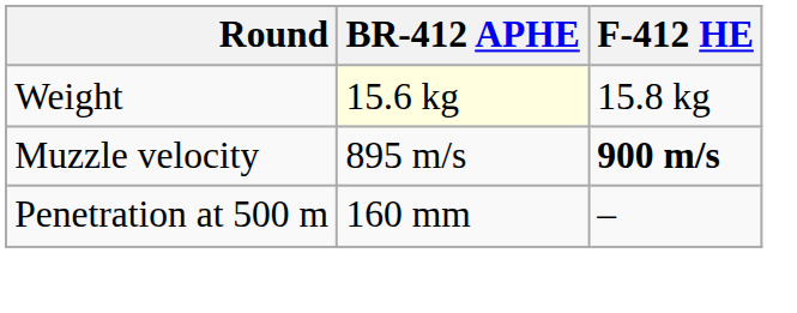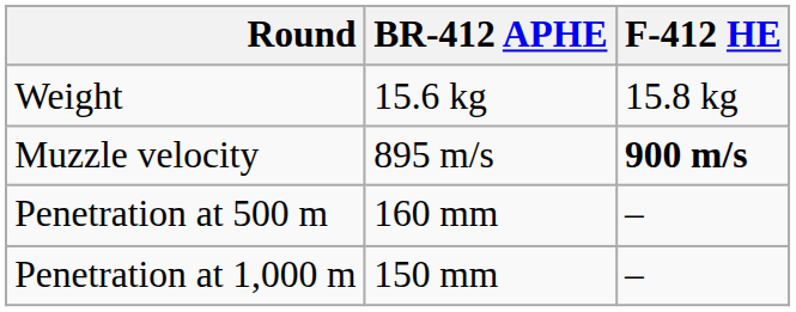Weight | BR-412 APHE: lightyellow background -> no background
+ row: Penetration at 1,000 m | 150 mm | –
